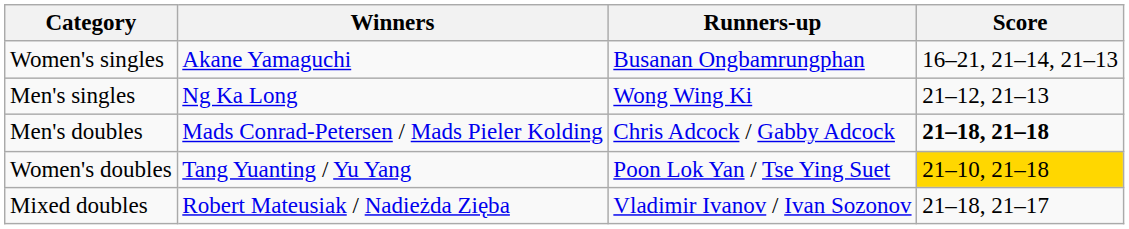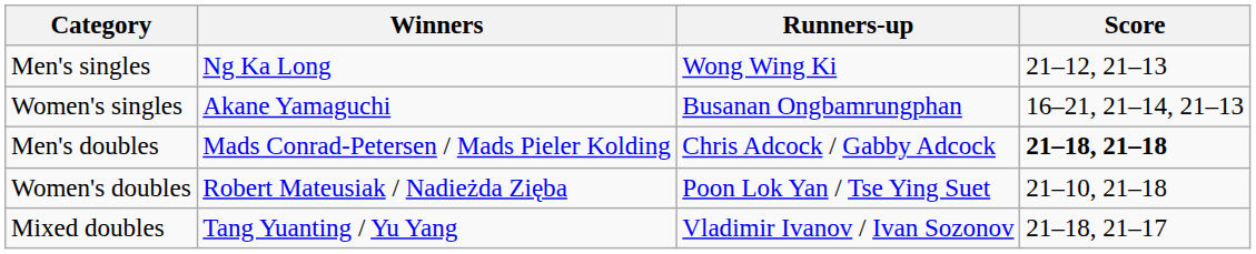rows swapped: Men's singles <-> Women's singles
Women's doubles | Winners: Tang Yuanting / Yu Yang -> Robert Mateusiak / Nadieżda Zięba
Women's doubles | Score: gold background -> no background
Mixed doubles | Winners: Robert Mateusiak / Nadieżda Zięba -> Tang Yuanting / Yu Yang
